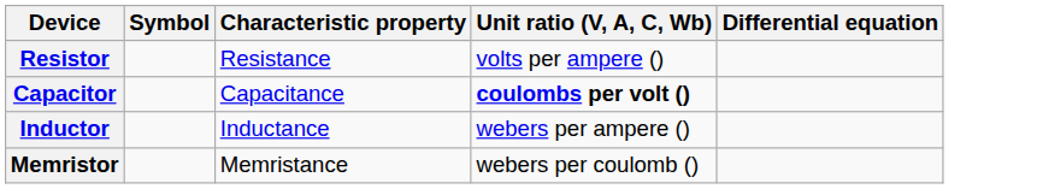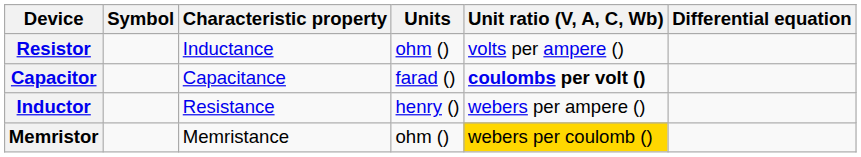+ column: Units | ohm () | farad () | henry () | ohm ()
Resistor | Characteristic property: Resistance -> Inductance
Inductor | Characteristic property: Inductance -> Resistance
Memristor | Unit ratio (V, A, C, Wb): no background -> gold background
